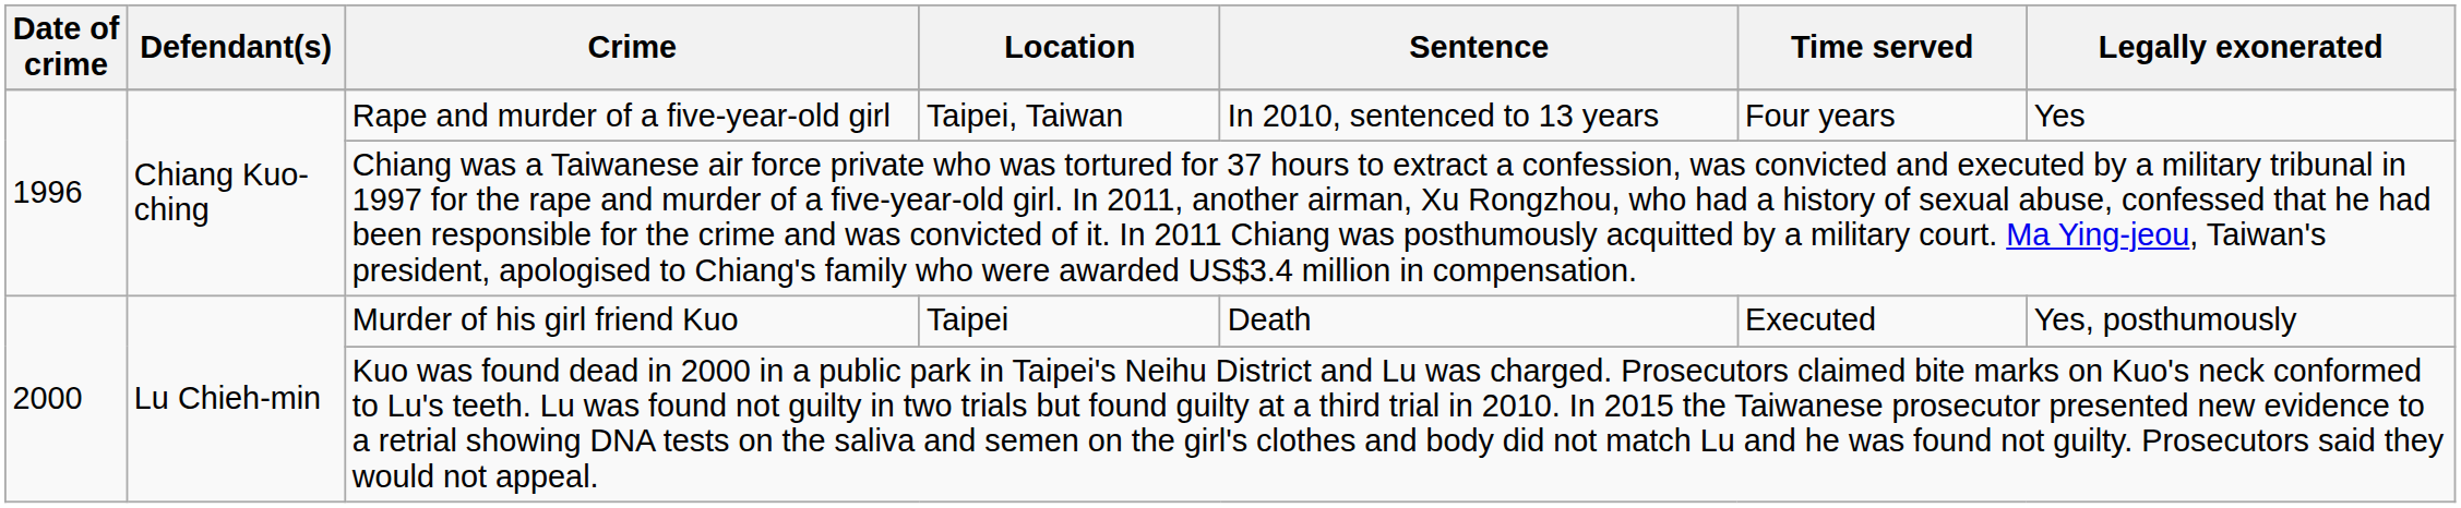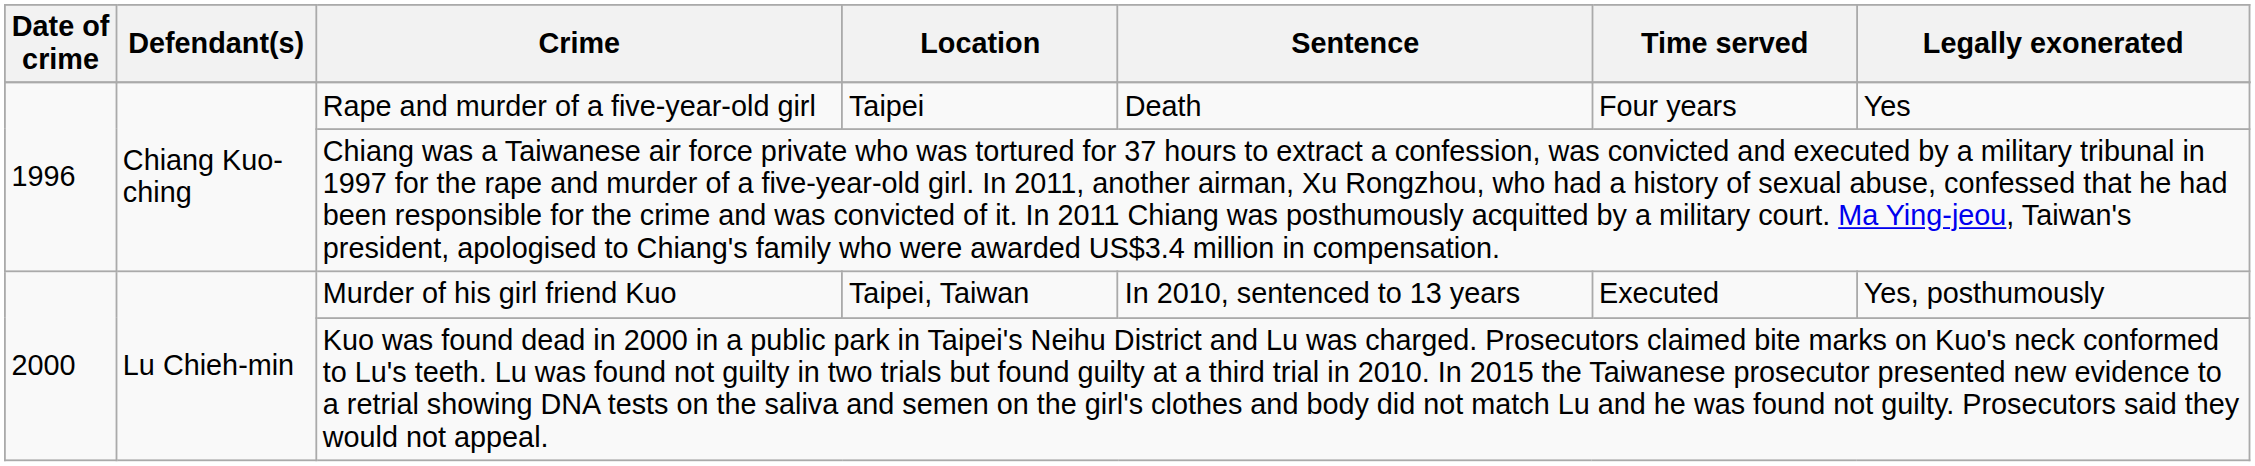Rape and murder of a five-year-old girl | Location: Taipei, Taiwan -> Taipei
Rape and murder of a five-year-old girl | Sentence: In 2010, sentenced to 13 years -> Death
Murder of his girl friend Kuo | Location: Taipei -> Taipei, Taiwan
Murder of his girl friend Kuo | Sentence: Death -> In 2010, sentenced to 13 years
